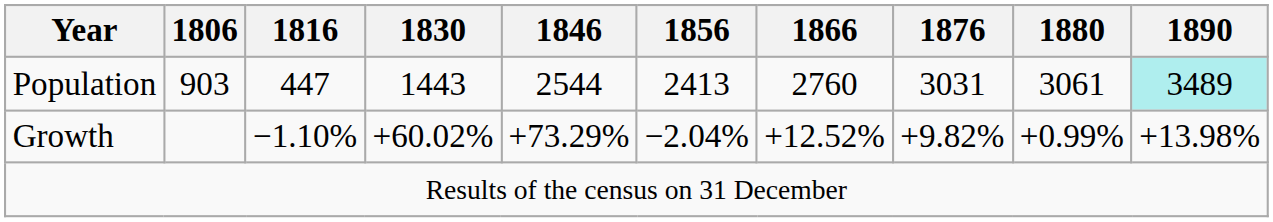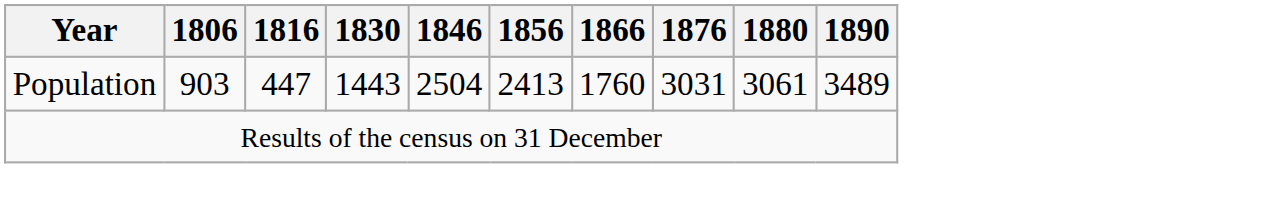Population | 1846: 2544 -> 2504
Population | 1866: 2760 -> 1760
Population | 1890: paleturquoise background -> no background
- row: Growth | −1.10% | +60.02% | +73.29% | −2.04% | +12.52% | +9.82% | +0.99% | +13.98%
